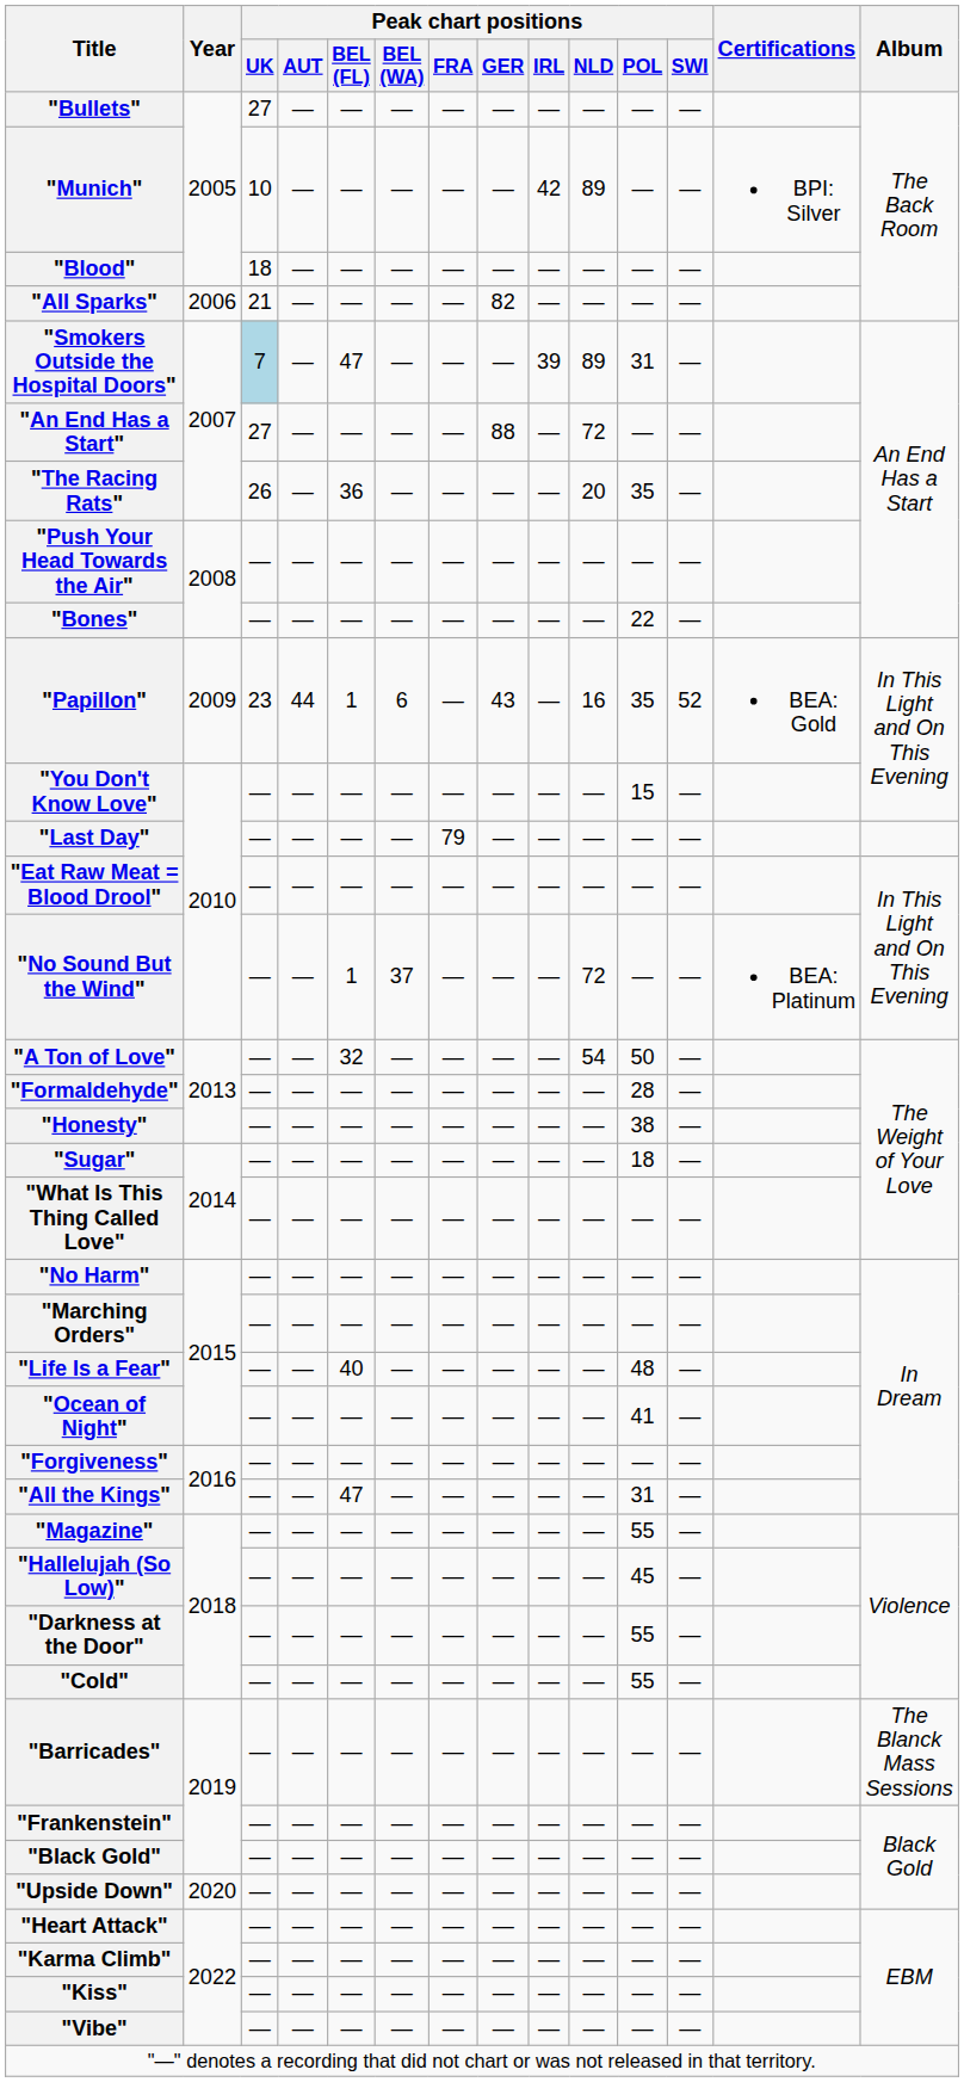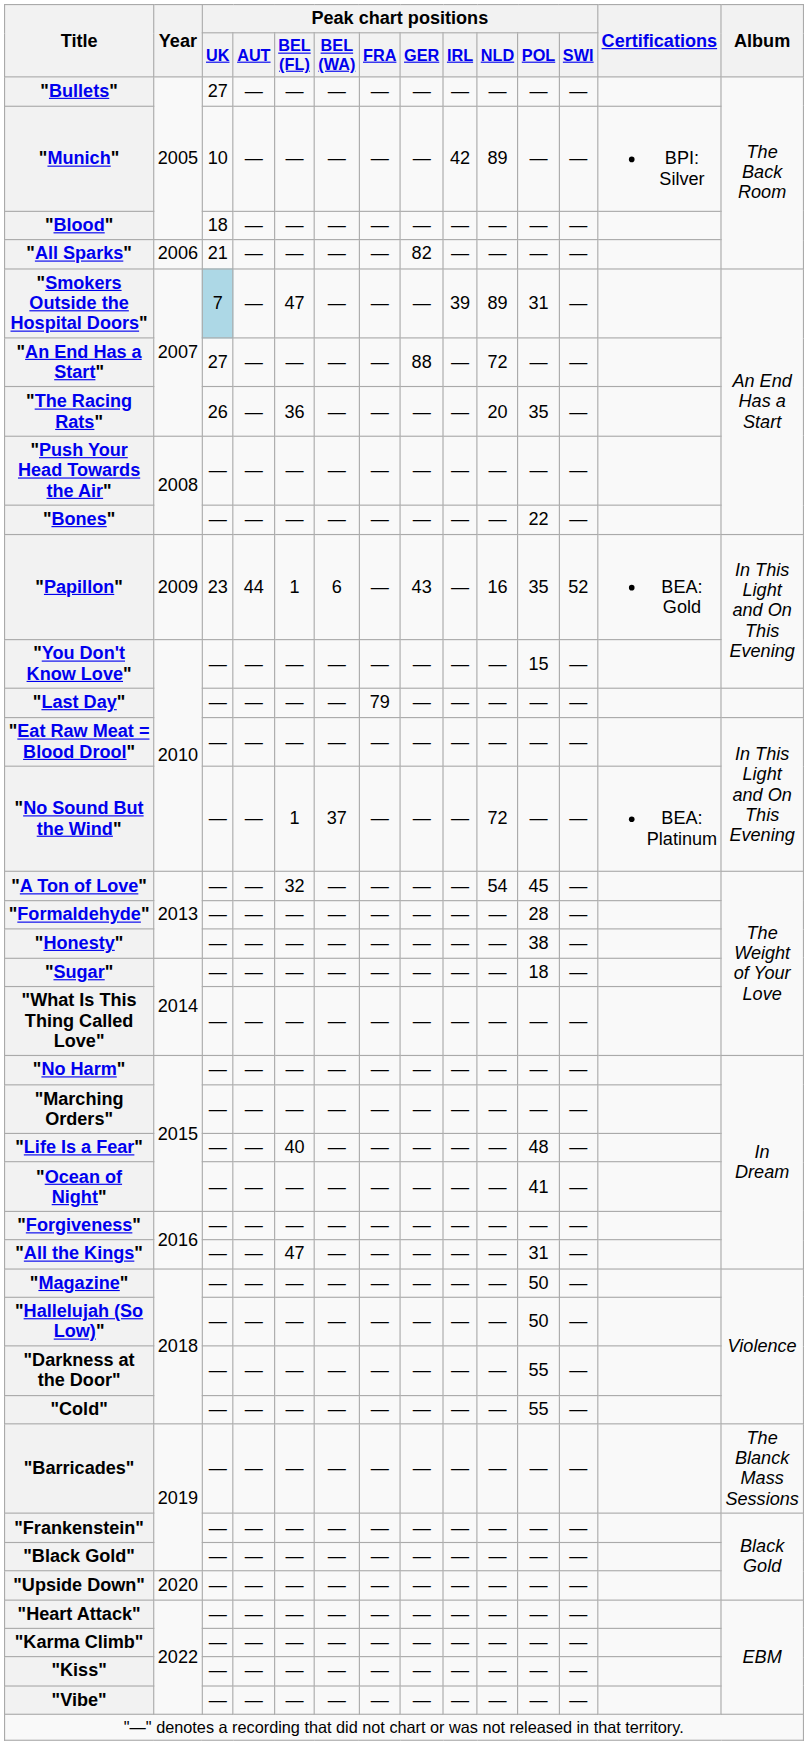"A Ton of Love" | Peak chart positions / POL: 50 -> 45
"Magazine" | Peak chart positions / POL: 55 -> 50
"Hallelujah (So Low)" | Peak chart positions / POL: 45 -> 50
